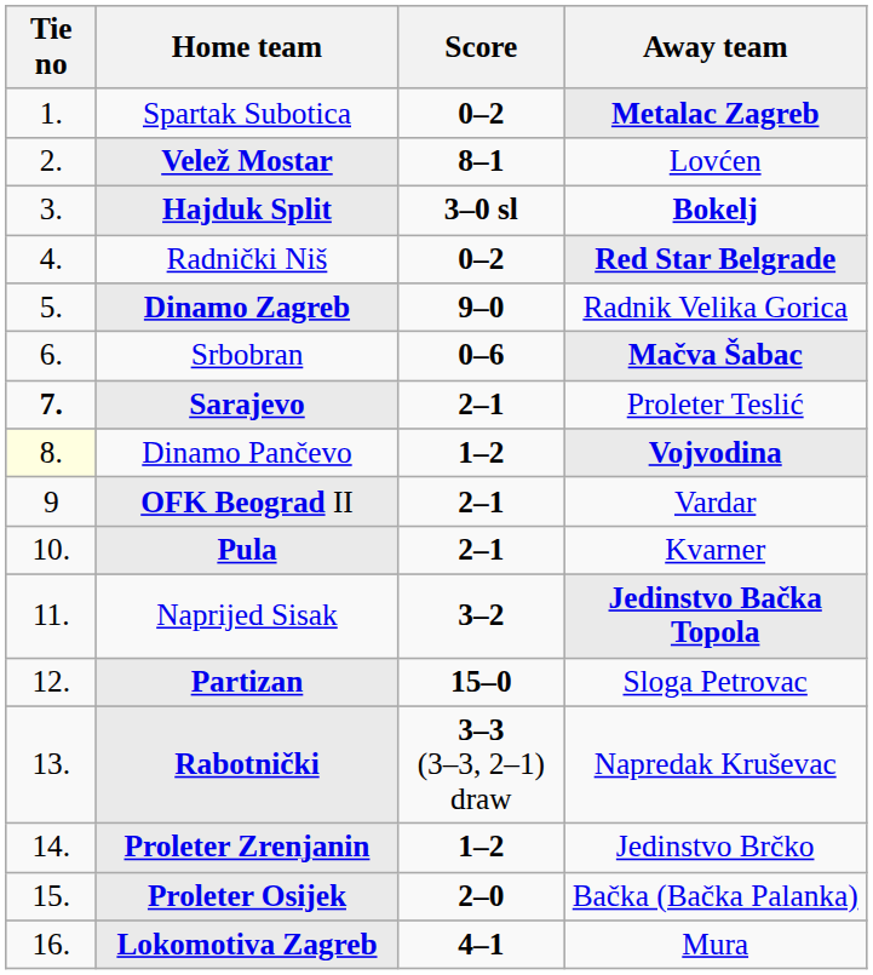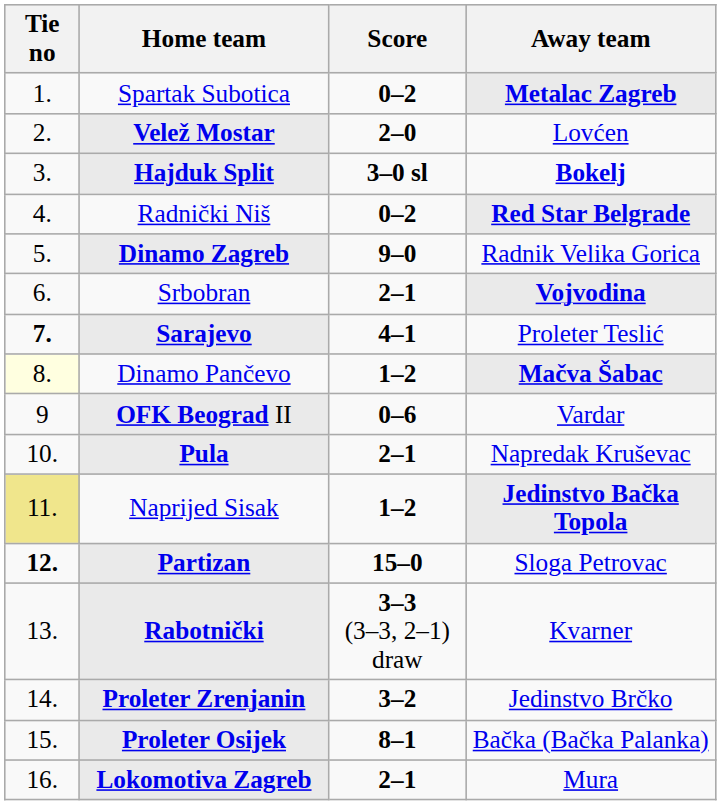Velež Mostar | Score: 8–1 -> 2–0
Srbobran | Score: 0–6 -> 2–1
Srbobran | Away team: Mačva Šabac -> Vojvodina
Sarajevo | Score: 2–1 -> 4–1
Dinamo Pančevo | Away team: Vojvodina -> Mačva Šabac
OFK Beograd II | Score: 2–1 -> 0–6
Pula | Away team: Kvarner -> Napredak Kruševac
Naprijed Sisak | Tie no: no background -> khaki background
Naprijed Sisak | Score: 3–2 -> 1–2
Partizan | Tie no: normal -> bold
Rabotnički | Away team: Napredak Kruševac -> Kvarner
Proleter Zrenjanin | Score: 1–2 -> 3–2
Proleter Osijek | Score: 2–0 -> 8–1
Lokomotiva Zagreb | Score: 4–1 -> 2–1
